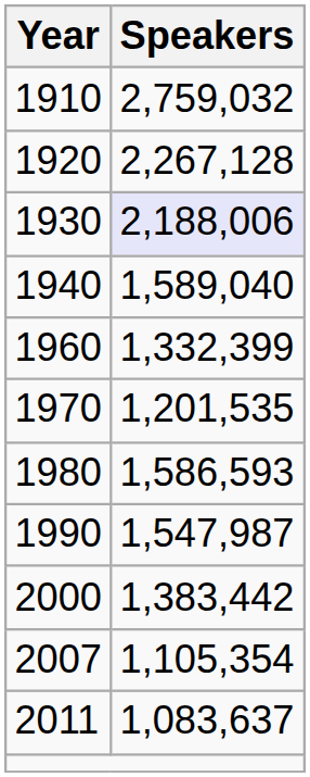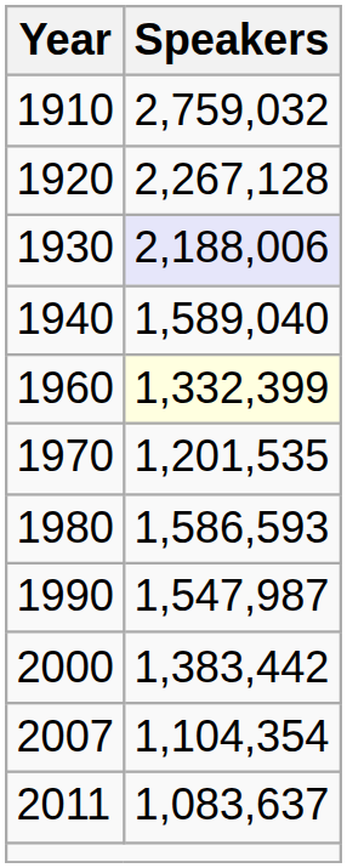1960 | Speakers: no background -> lightyellow background
2007 | Speakers: 1,105,354 -> 1,104,354
